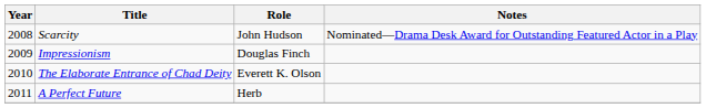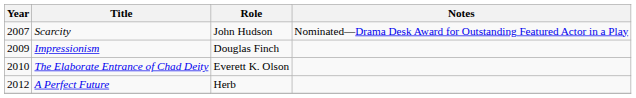Scarcity | Year: 2008 -> 2007
A Perfect Future | Year: 2011 -> 2012
